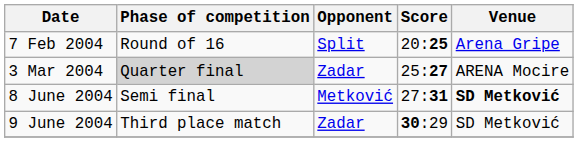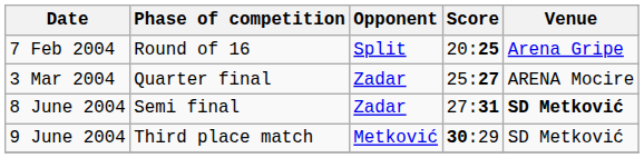3 Mar 2004 | Phase of competition: lightgrey background -> no background
8 June 2004 | Opponent: Metković -> Zadar
9 June 2004 | Opponent: Zadar -> Metković
